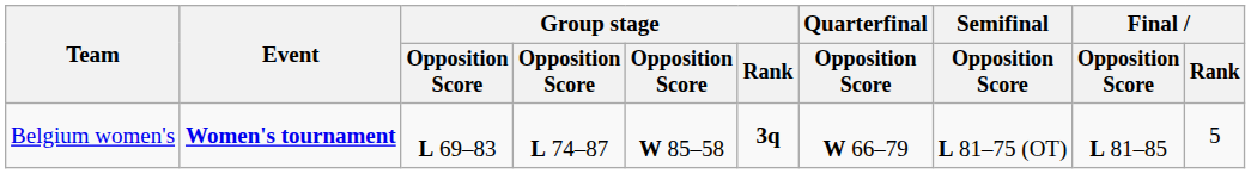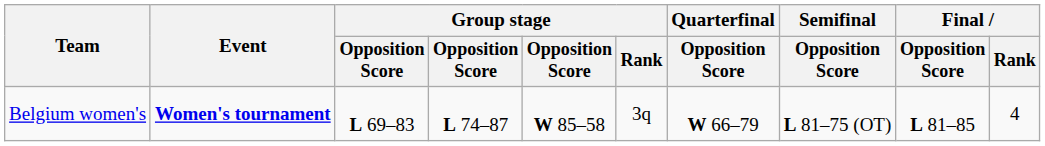Belgium women's | Group stage / Rank: bold -> normal
Belgium women's | Final / Rank: 5 -> 4
